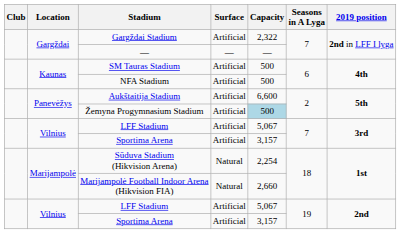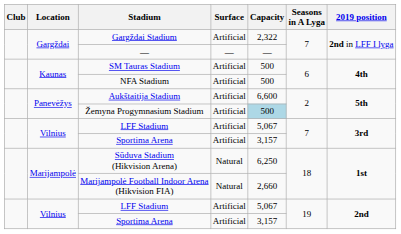Sūduva Stadium (Hikvision Arena) | Capacity: 2,254 -> 6,250
